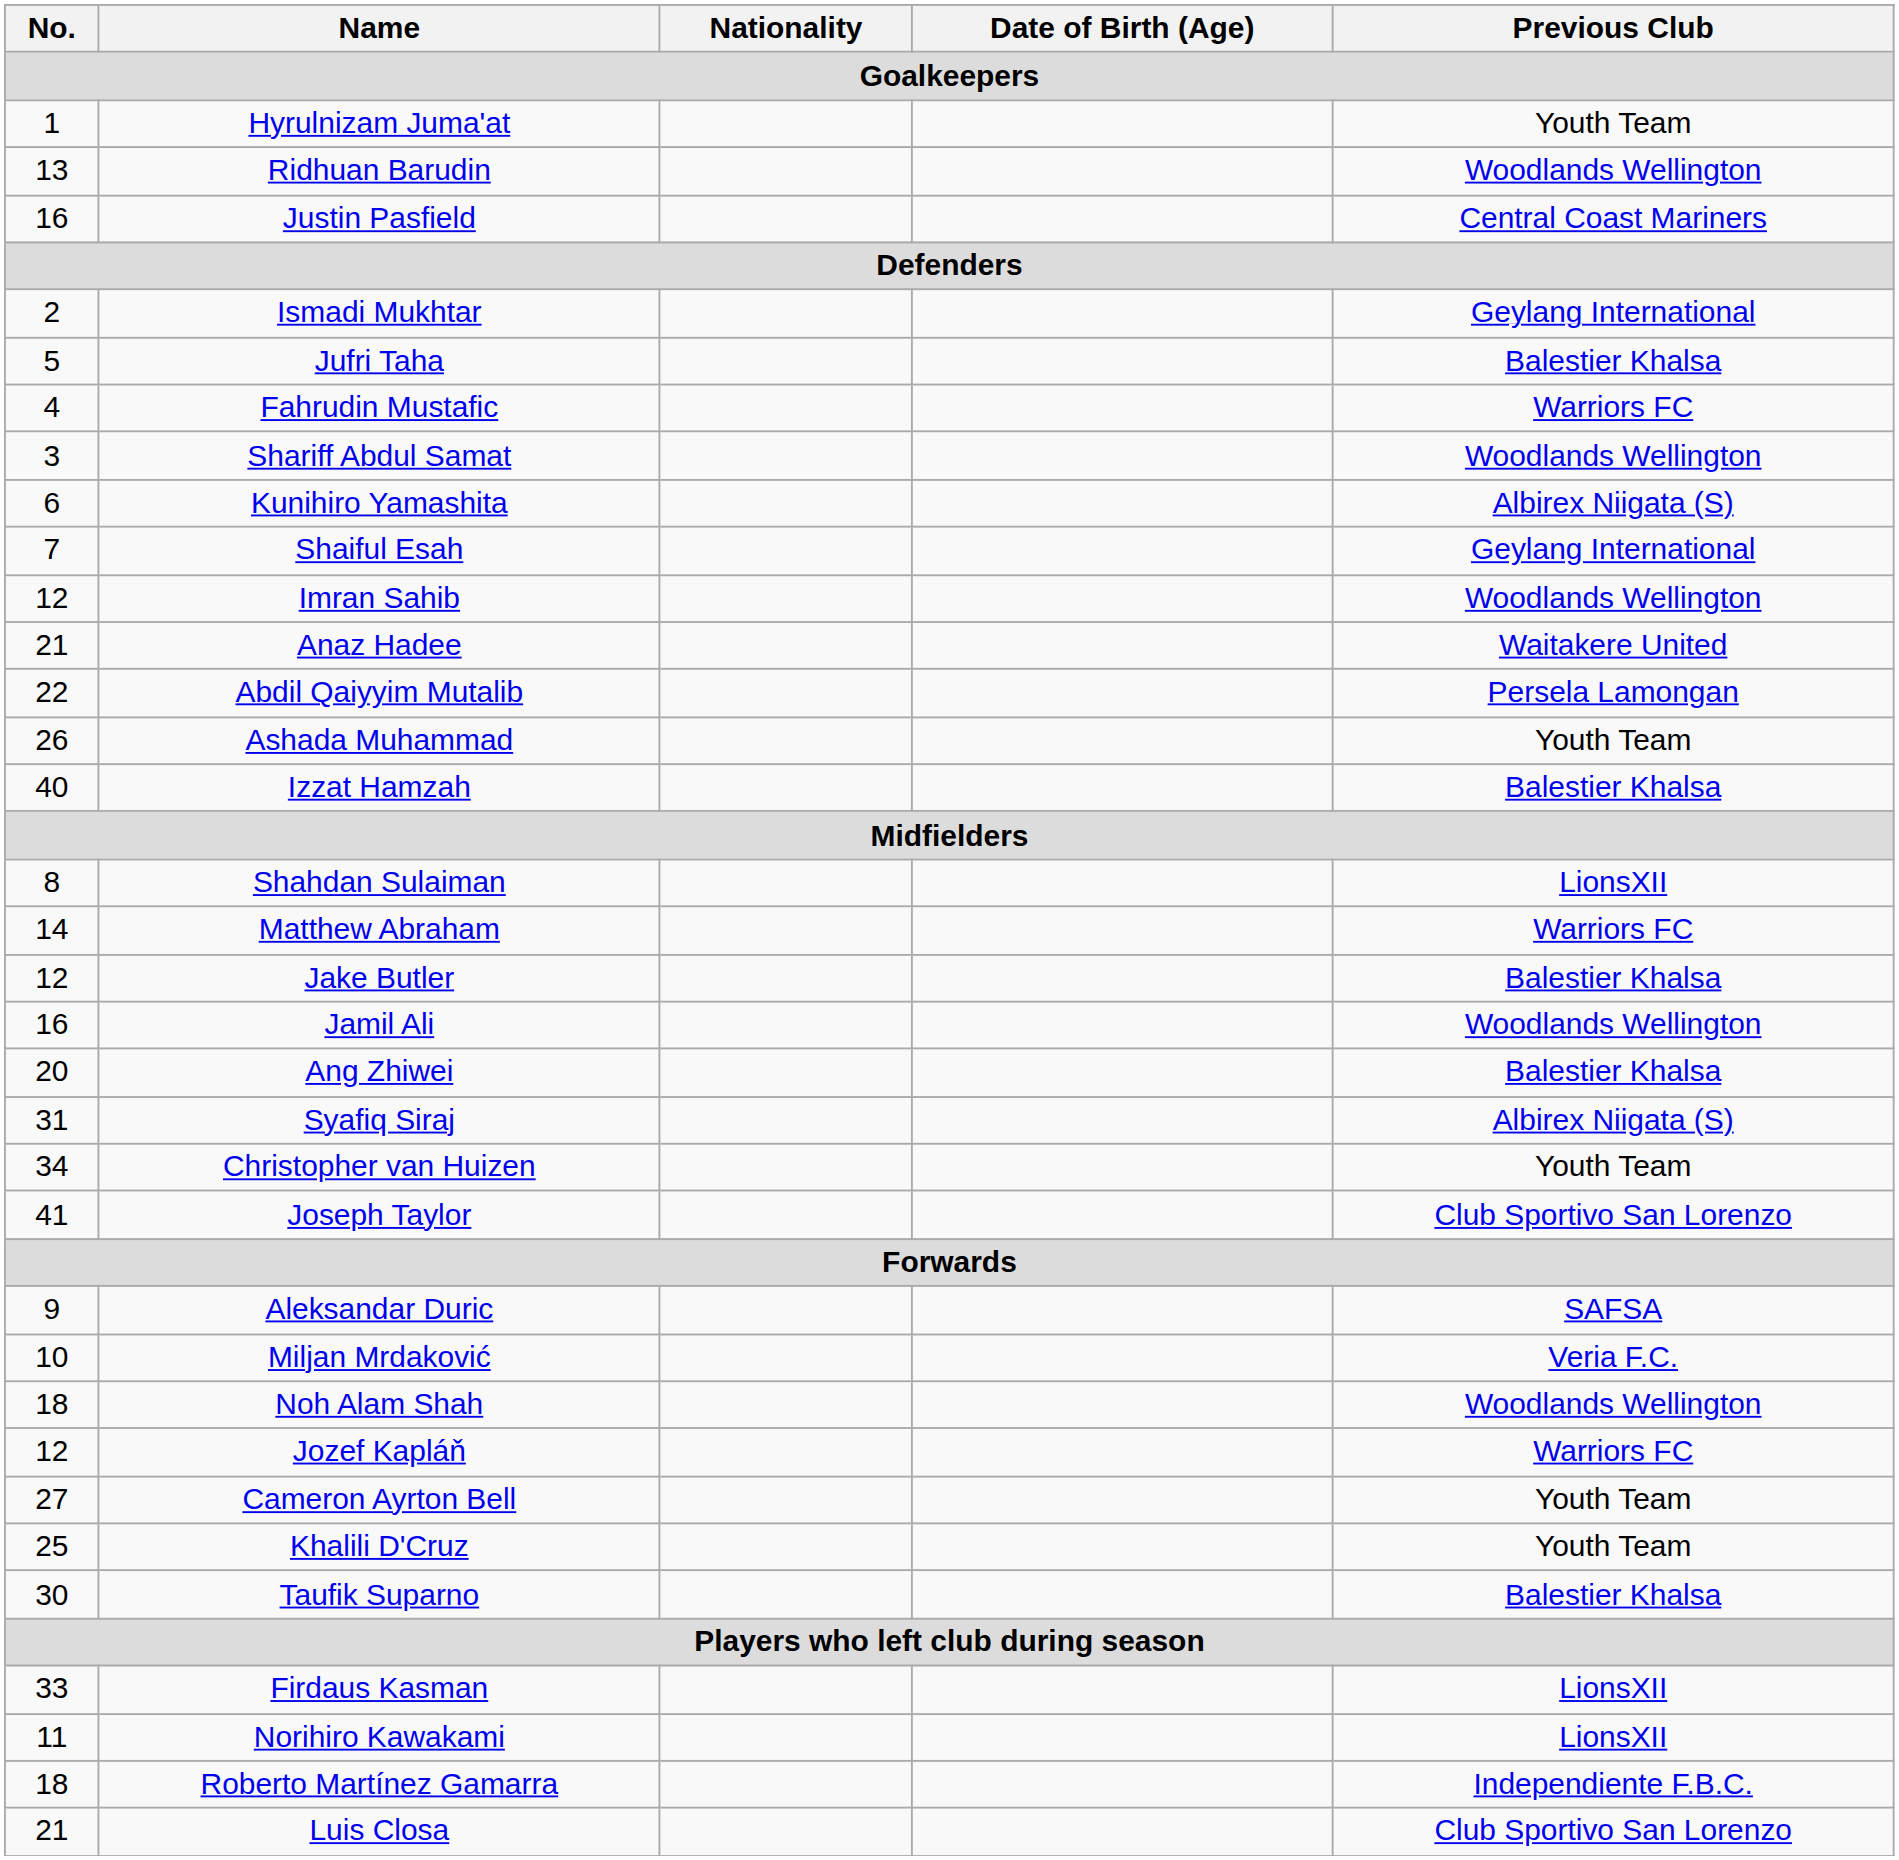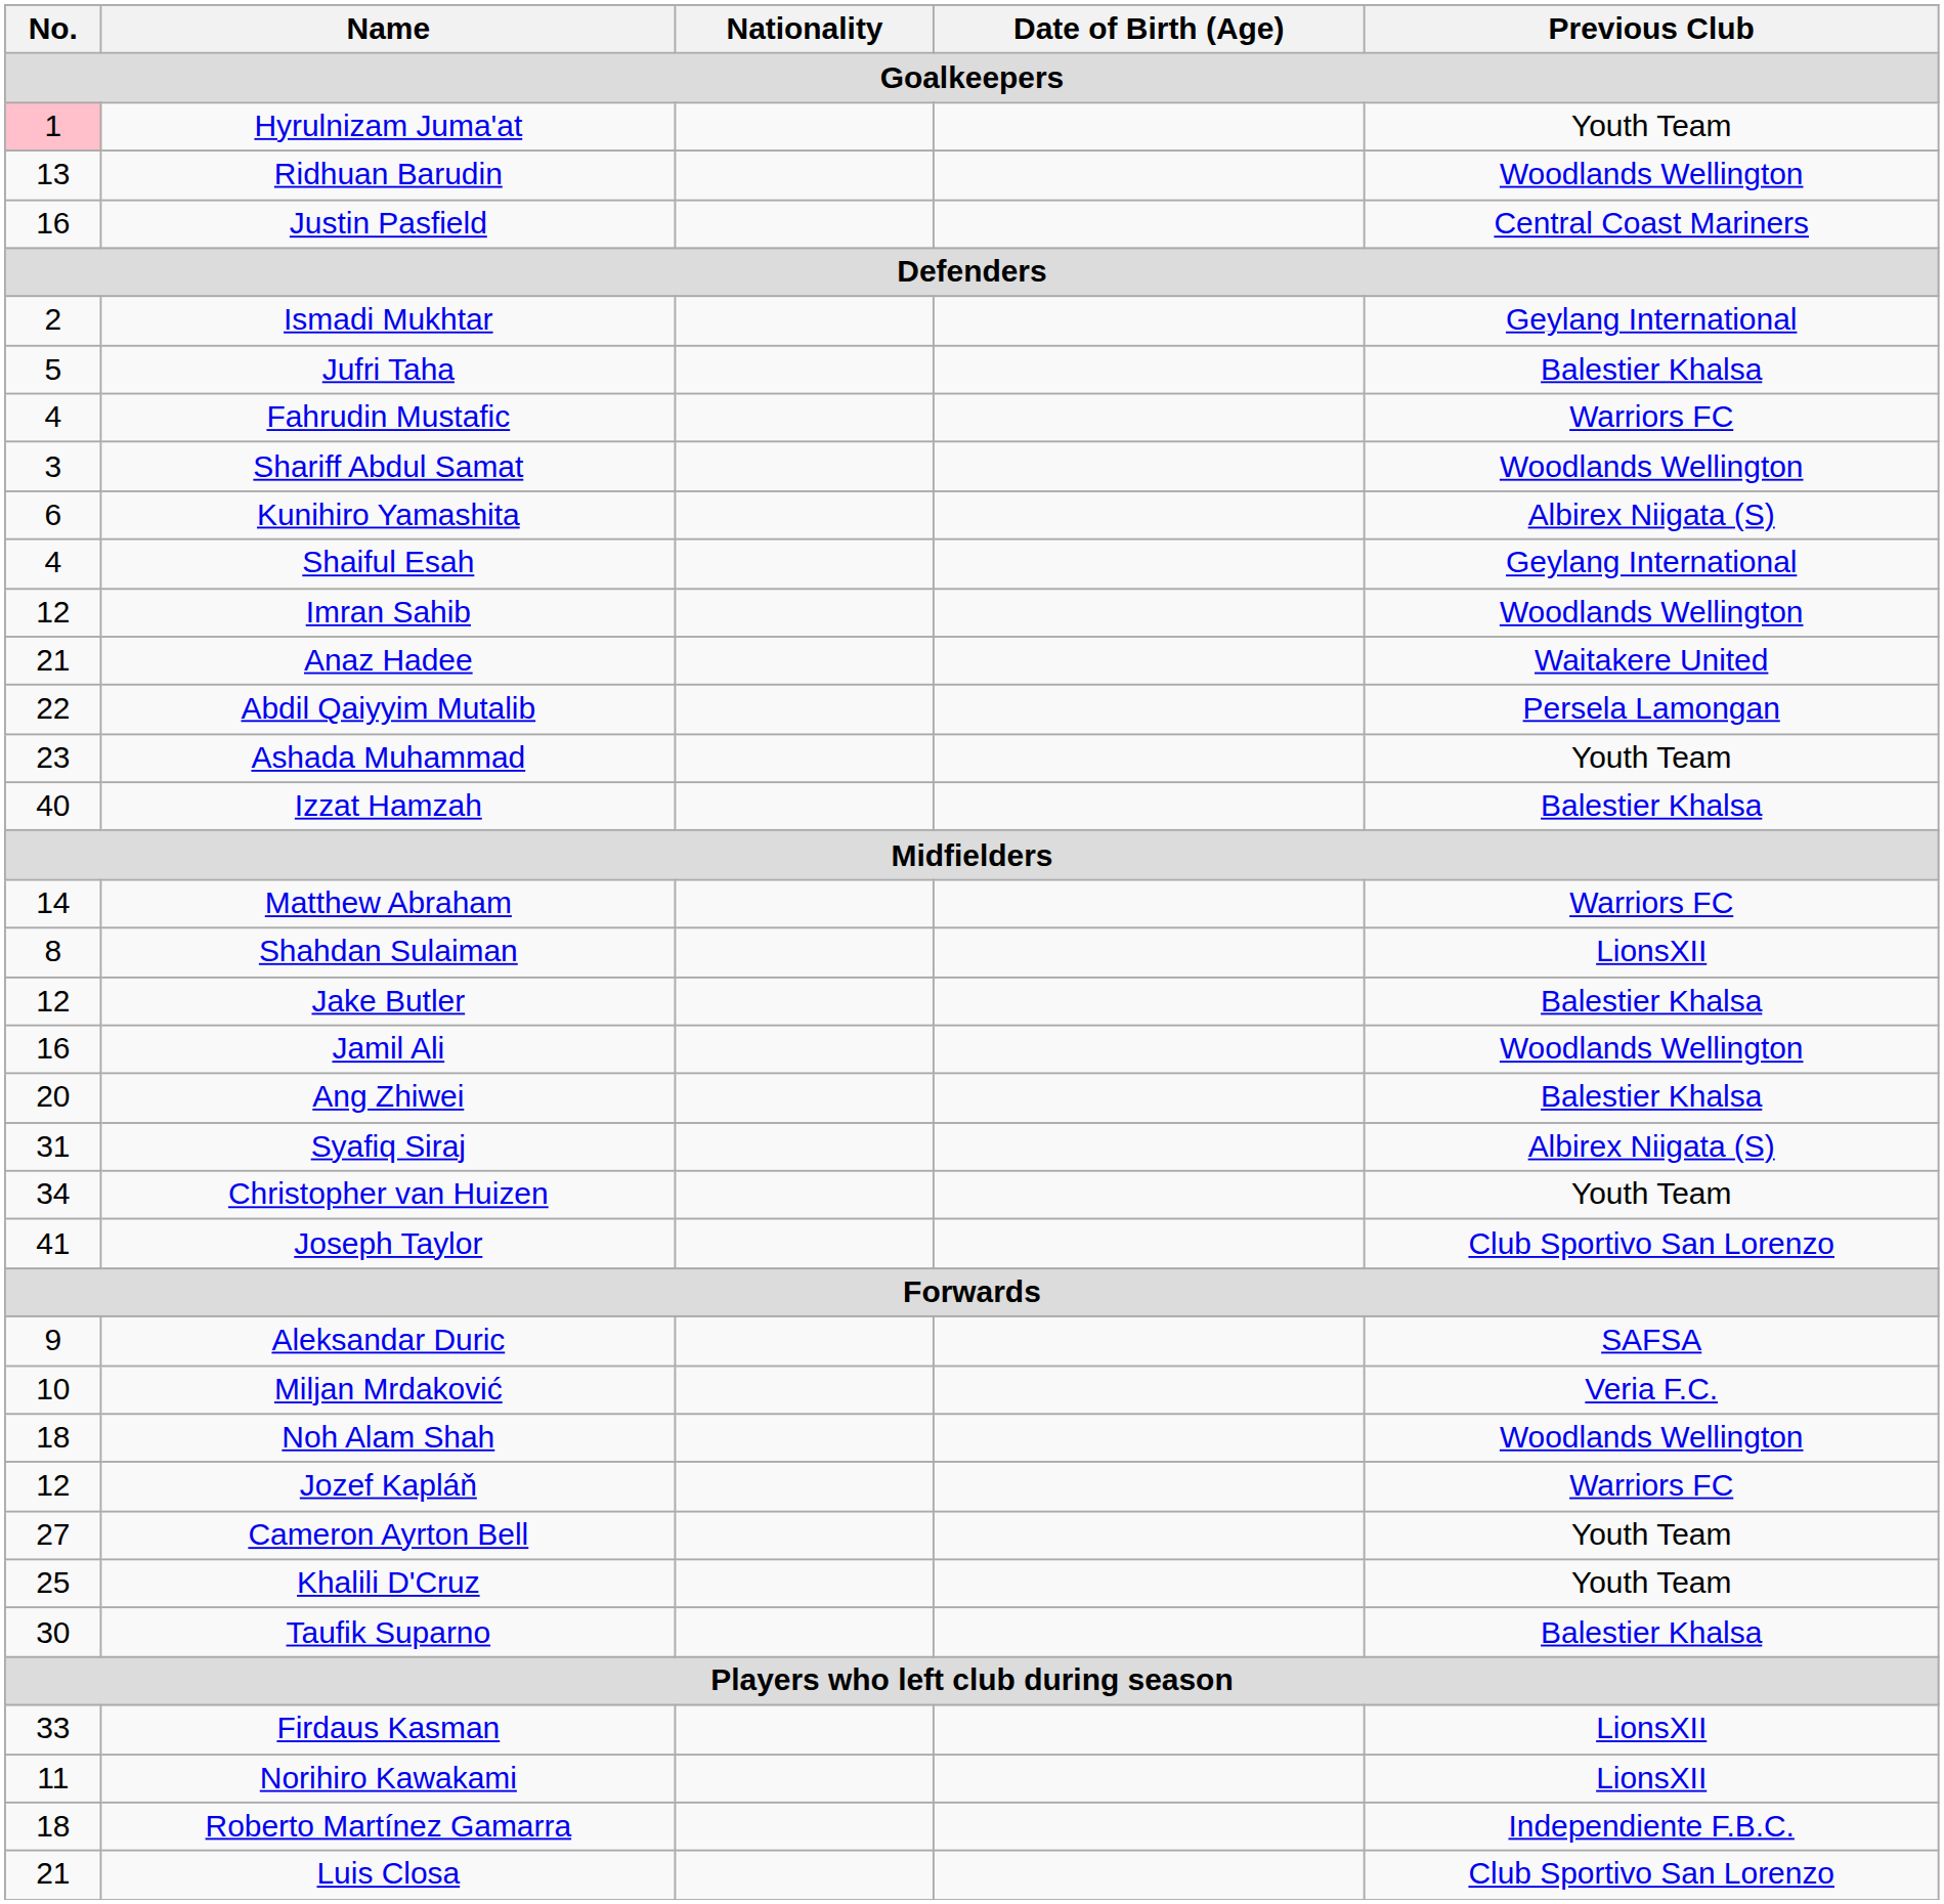Hyrulnizam Juma'at | No.: no background -> pink background
Shaiful Esah | No.: 7 -> 4
Ashada Muhammad | No.: 26 -> 23
rows swapped: Shahdan Sulaiman <-> Matthew Abraham
